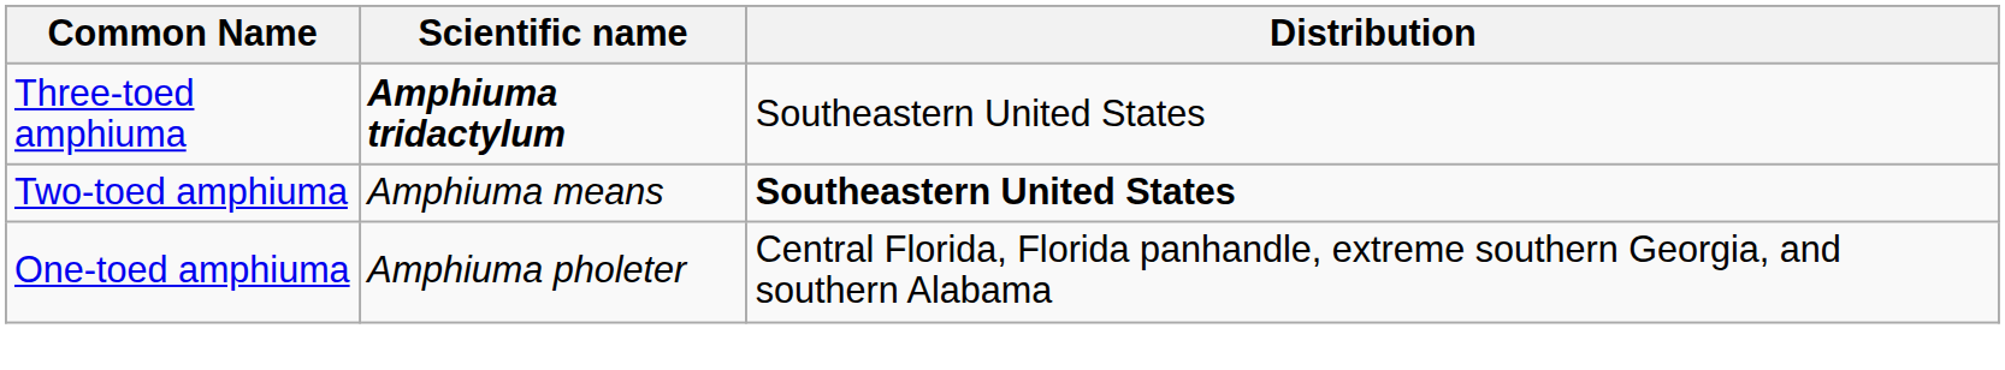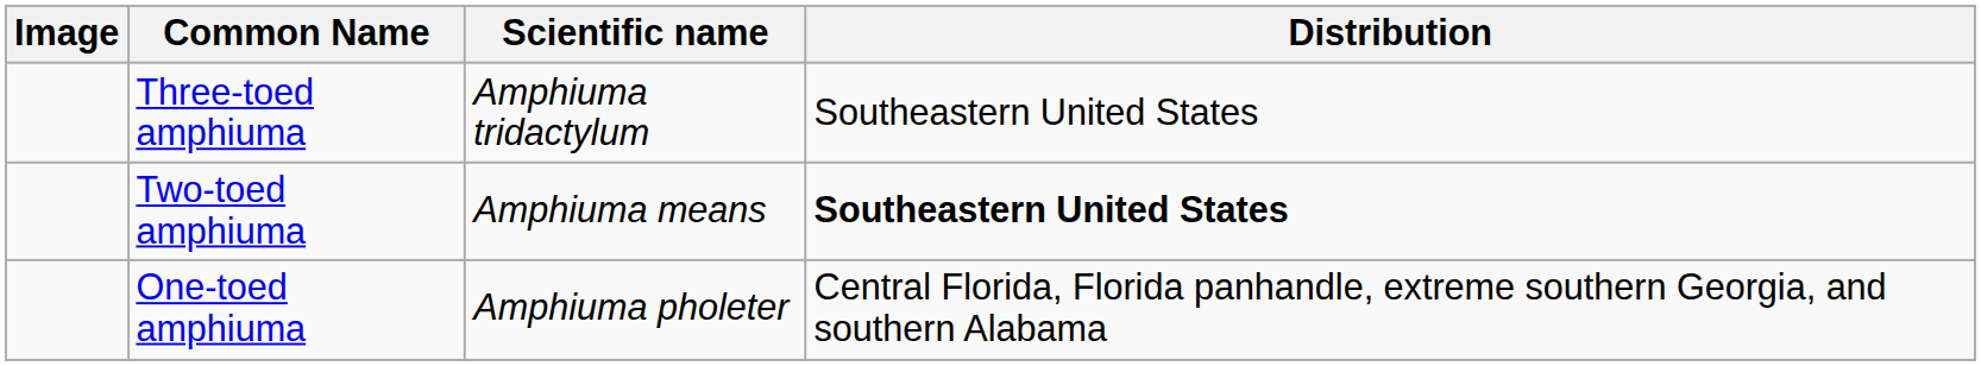+ column: Image
Three-toed amphiuma | Scientific name: bold -> normal
